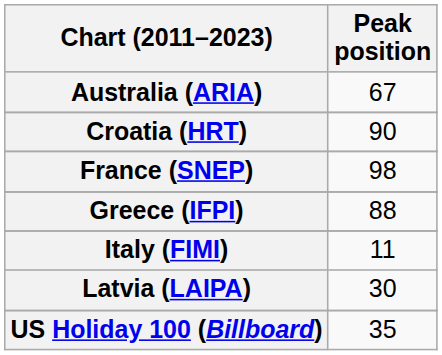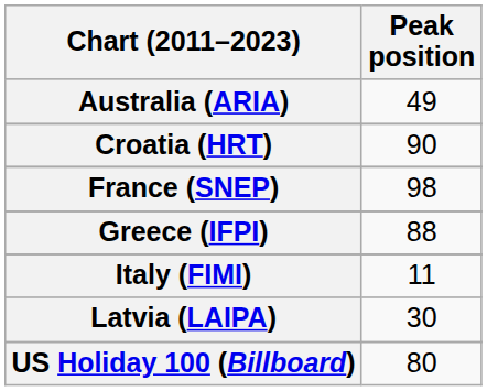Australia (ARIA) | Peak position: 67 -> 49
US Holiday 100 (Billboard) | Peak position: 35 -> 80
